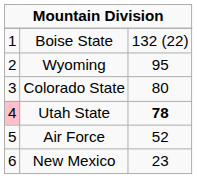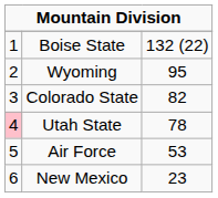Colorado State | column 3: 80 -> 82
Utah State | column 3: bold -> normal
Air Force | column 3: 52 -> 53
